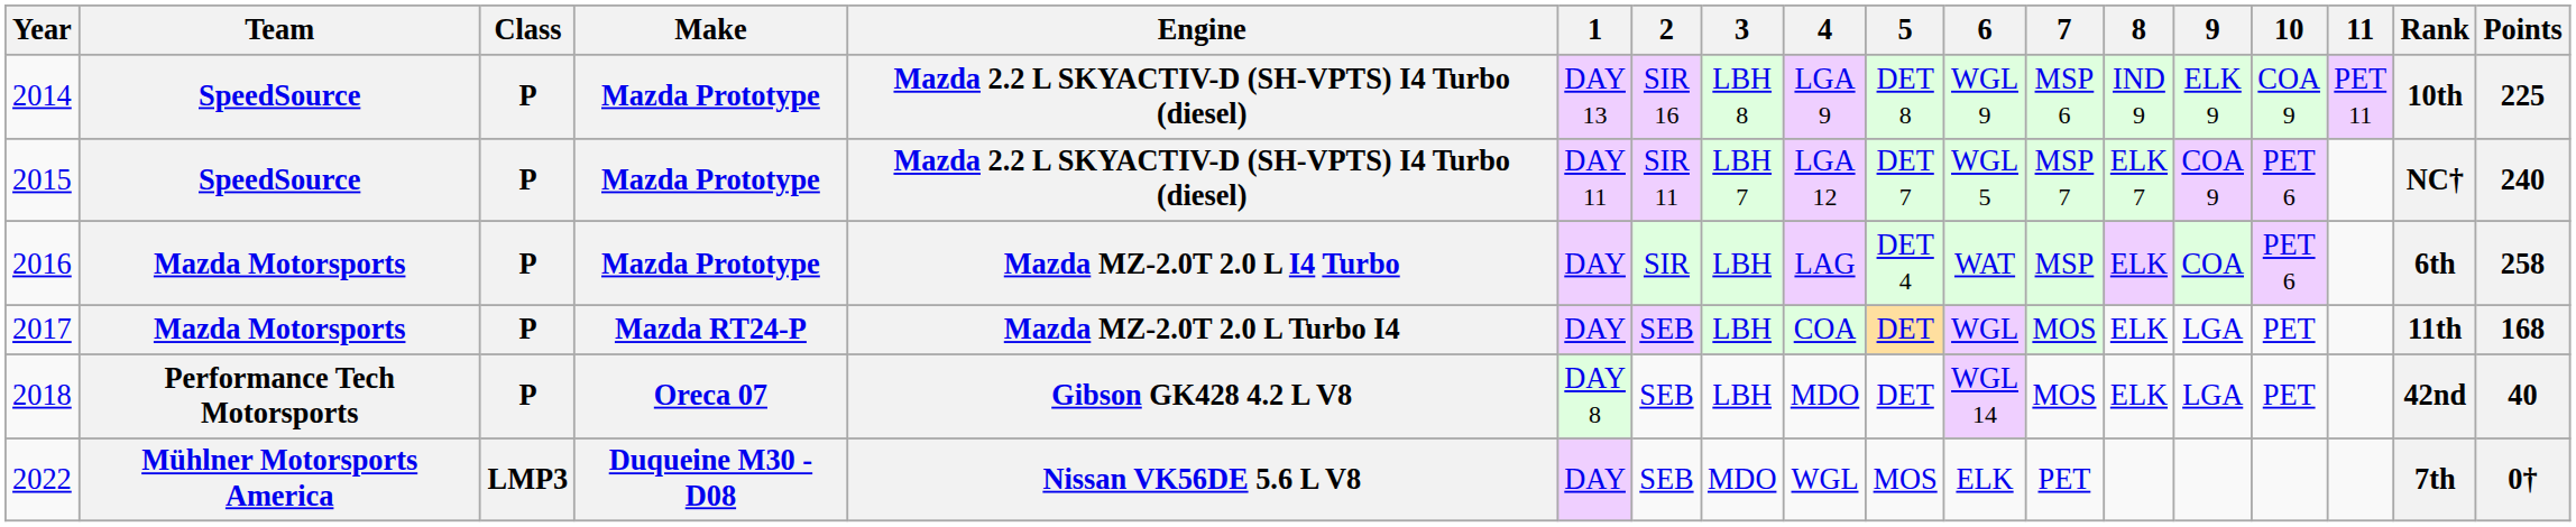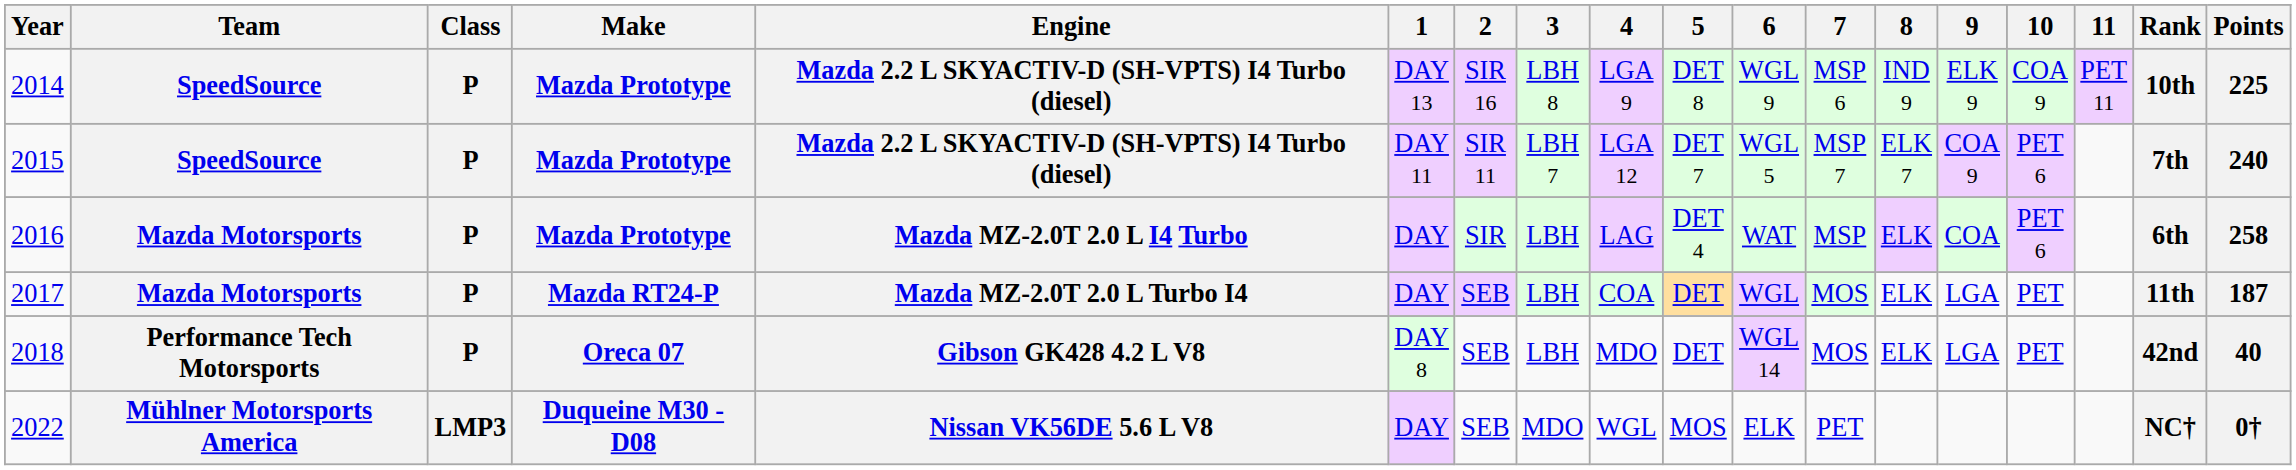2015 | Rank: NC† -> 7th
2017 | Points: 168 -> 187
2022 | Rank: 7th -> NC†
